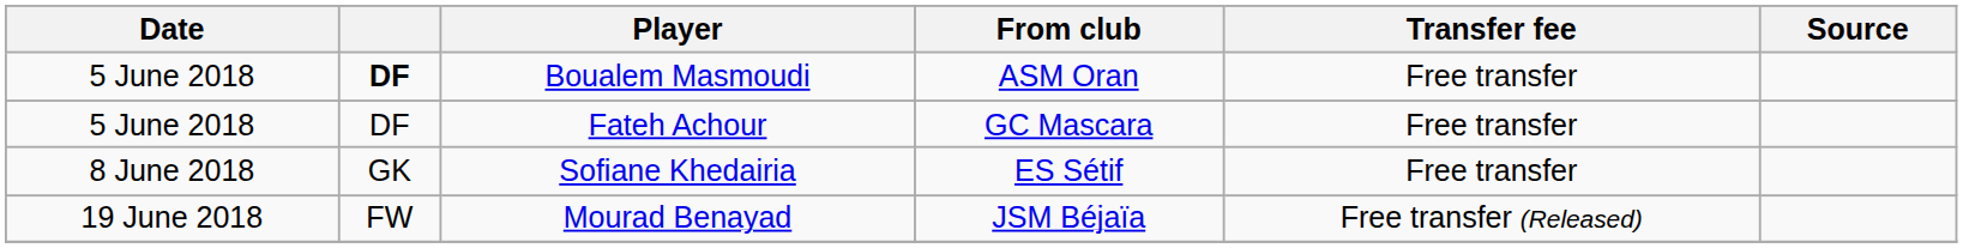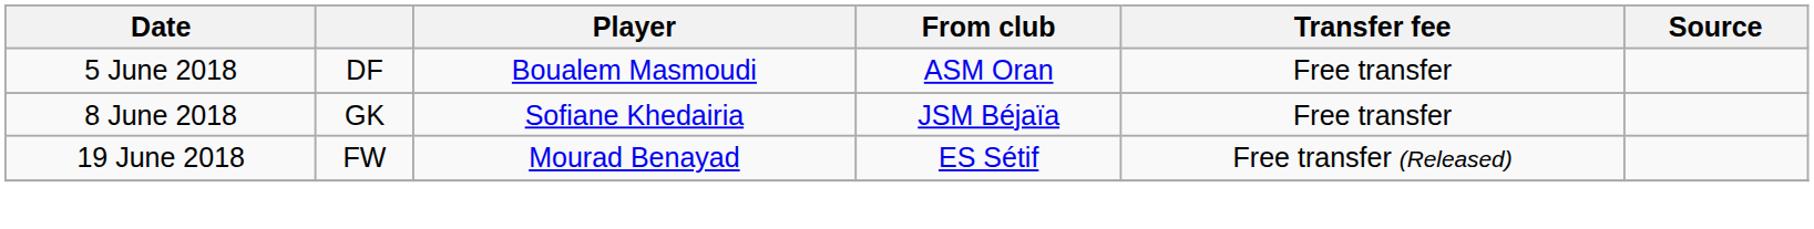Boualem Masmoudi | column 2: bold -> normal
- row: 5 June 2018 | DF | Fateh Achour | GC Mascara | Free transfer
Sofiane Khedairia | From club: ES Sétif -> JSM Béjaïa
Mourad Benayad | From club: JSM Béjaïa -> ES Sétif
